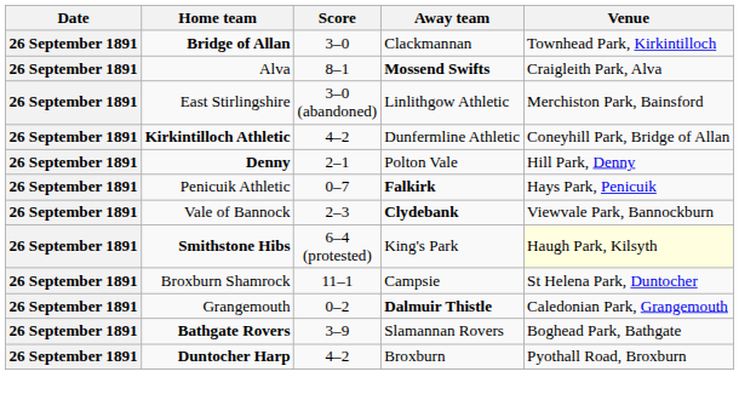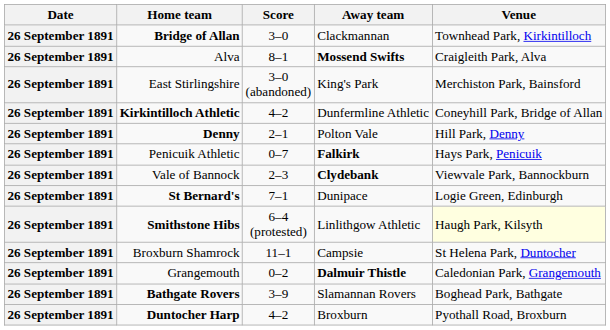East Stirlingshire | Away team: Linlithgow Athletic -> King's Park
+ row: 26 September 1891 | St Bernard's | 7–1 | Dunipace | Logie Green, Edinburgh
Smithstone Hibs | Away team: King's Park -> Linlithgow Athletic
